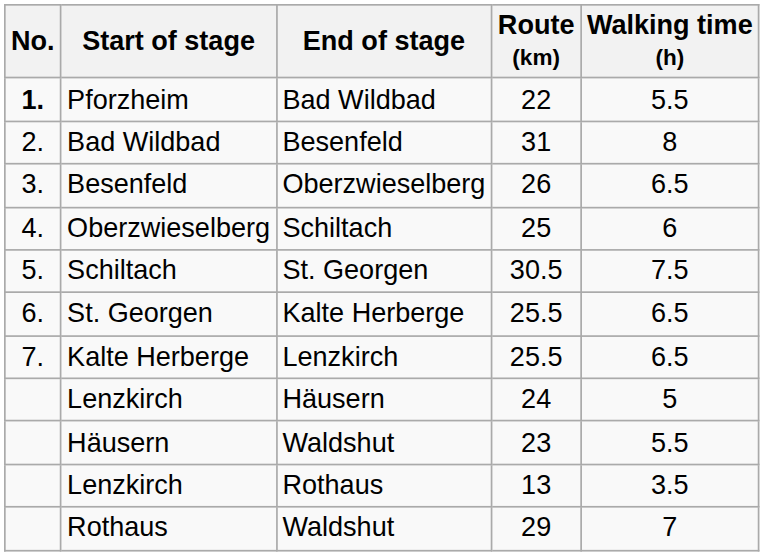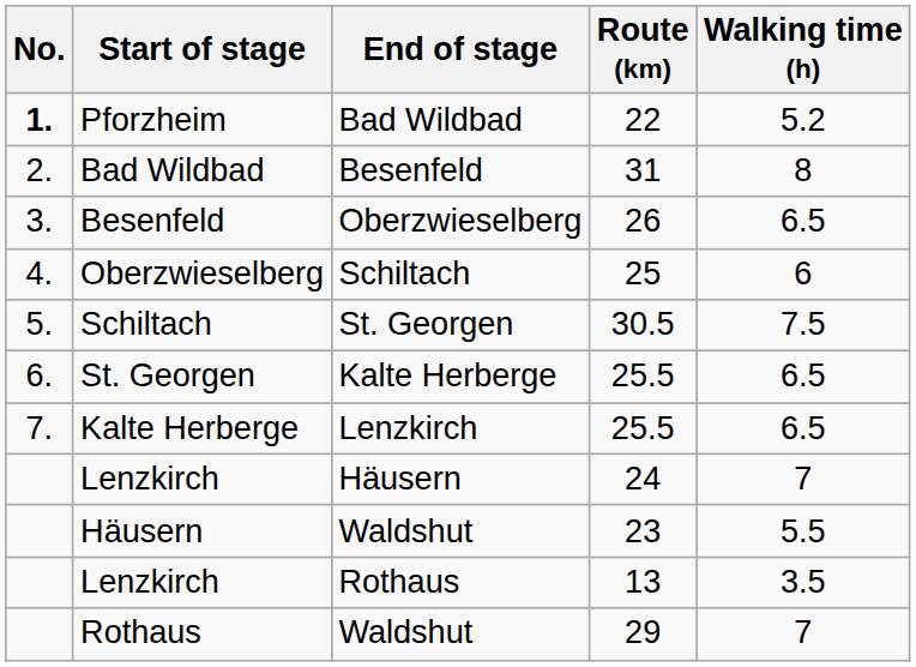Pforzheim | Walking time (h): 5.5 -> 5.2
Lenzkirch / Häusern | Walking time (h): 5 -> 7
